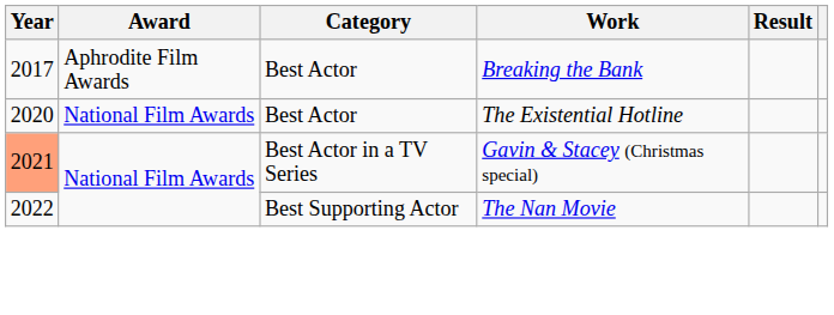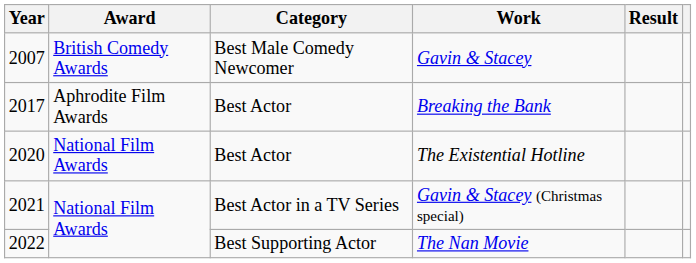+ row: 2007 | British Comedy Awards | Best Male Comedy Newcomer | Gavin & Stacey
Gavin & Stacey (Christmas special) | Year: lightsalmon background -> no background
